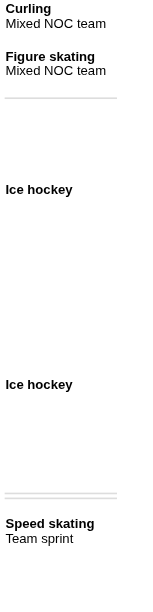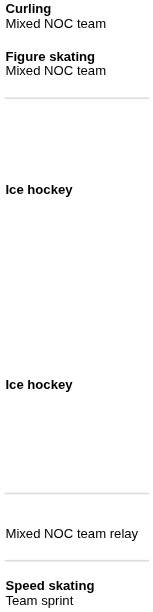+ row: Mixed NOC team relay
